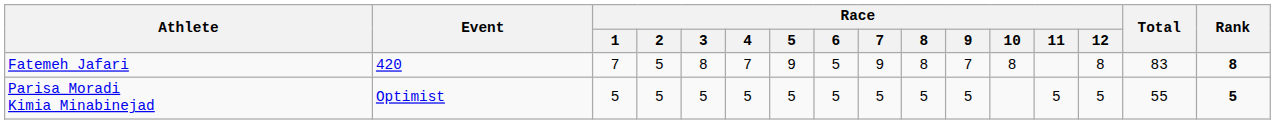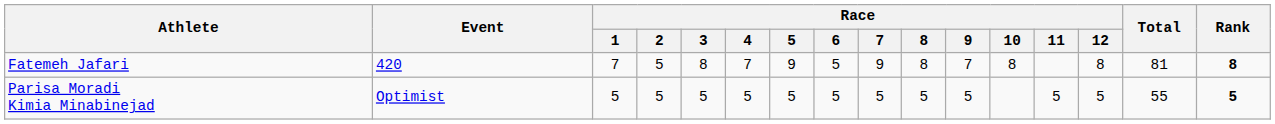Fatemeh Jafari | Total: 83 -> 81
